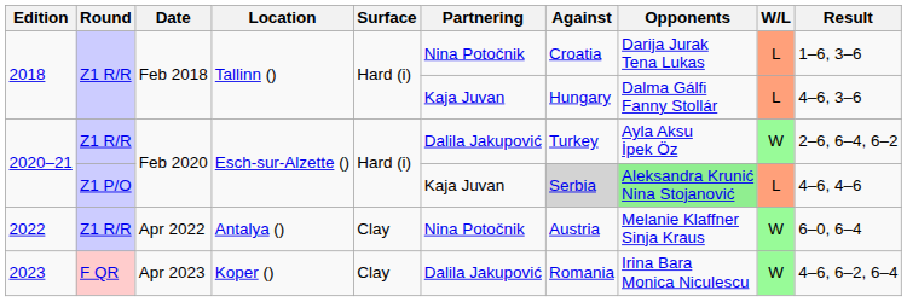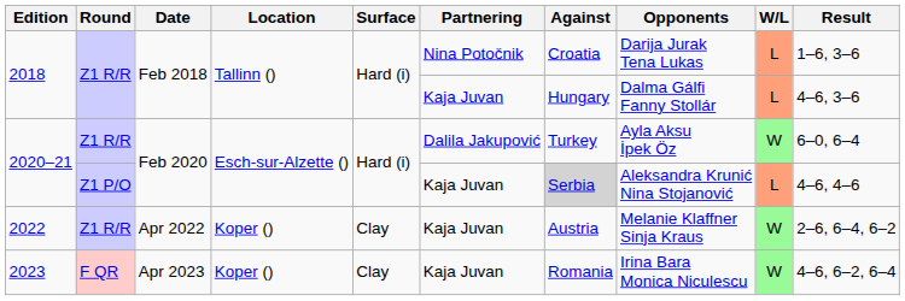2020–21 / Z1 R/R | Result: 2–6, 6–4, 6–2 -> 6–0, 6–4
2020–21 / Z1 P/O | Opponents: lightgreen background -> no background
2022 | Location: Antalya () -> Koper ()
2022 | Partnering: Nina Potočnik -> Kaja Juvan
2022 | Result: 6–0, 6–4 -> 2–6, 6–4, 6–2
2023 | Partnering: Dalila Jakupović -> Kaja Juvan
